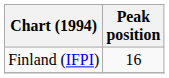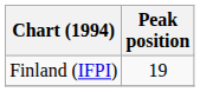Finland (IFPI) | Peak position: 16 -> 19
